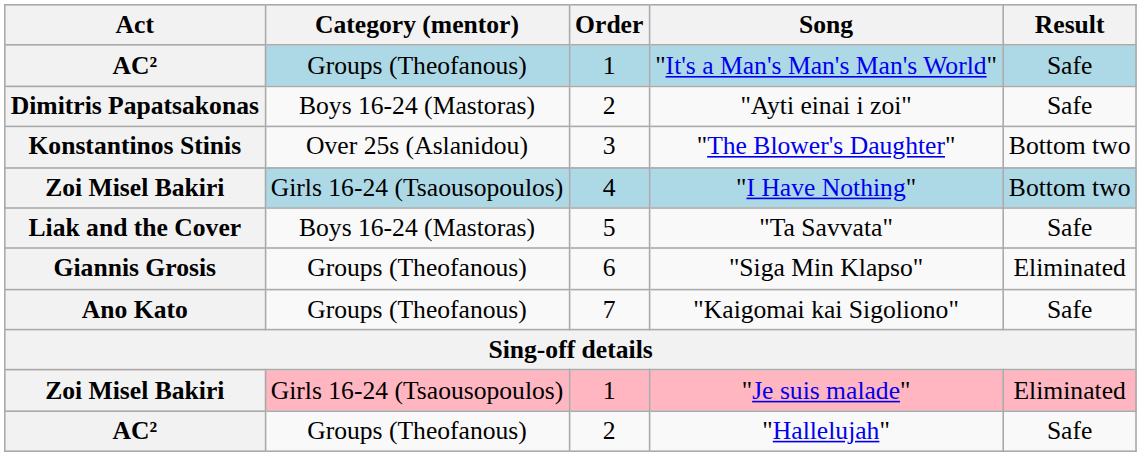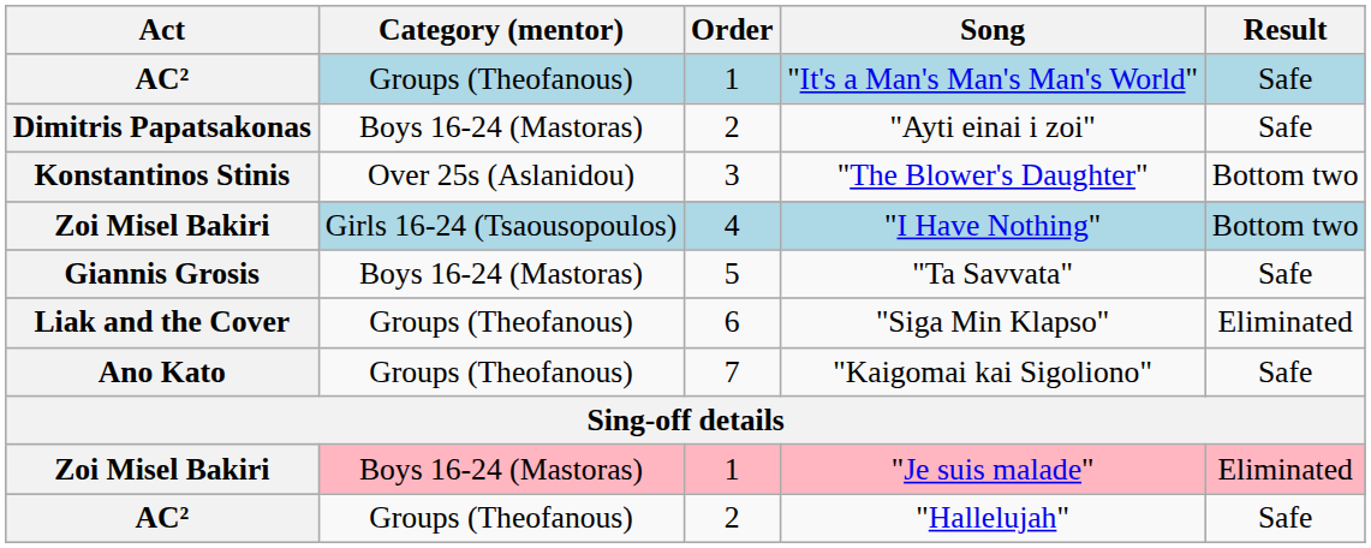"Ta Savvata" | Act: Liak and the Cover -> Giannis Grosis
"Siga Min Klapso" | Act: Giannis Grosis -> Liak and the Cover
"Je suis malade" | Category (mentor): Girls 16-24 (Tsaousopoulos) -> Boys 16-24 (Mastoras)
